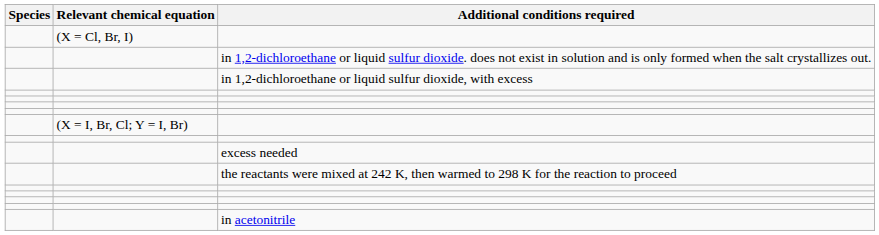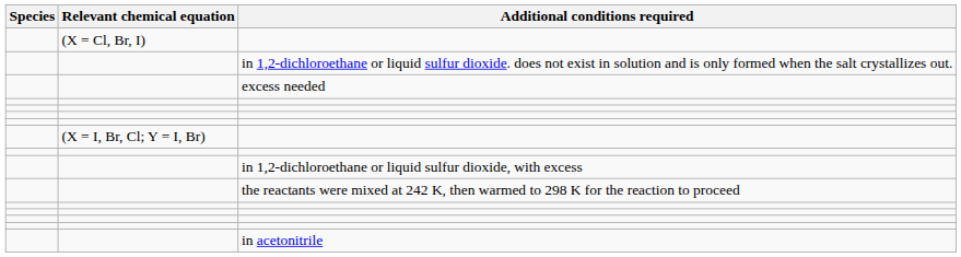rows swapped: in 1,2-dichloroethane or liquid sulfur dioxide, with excess <-> excess needed
